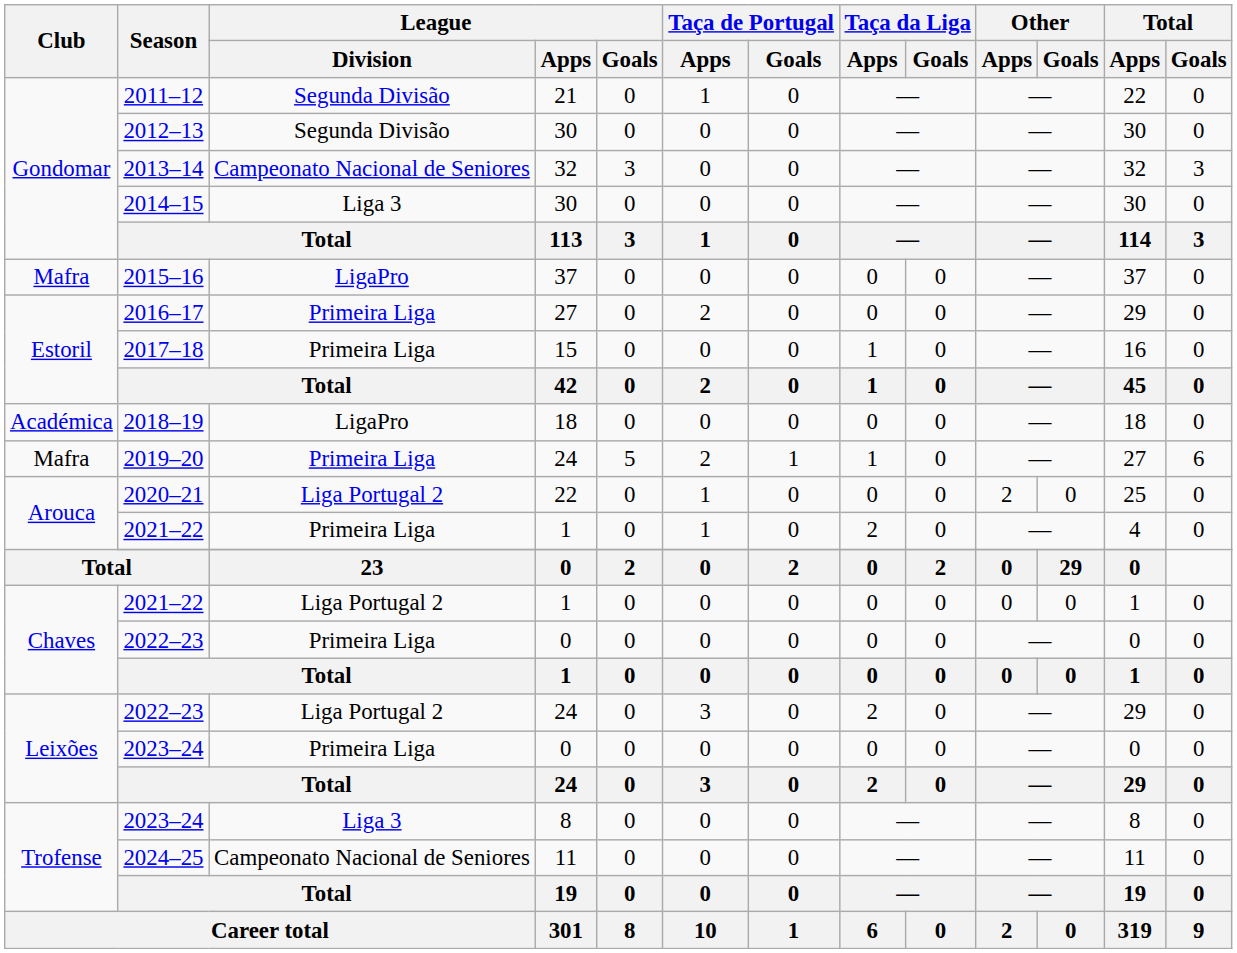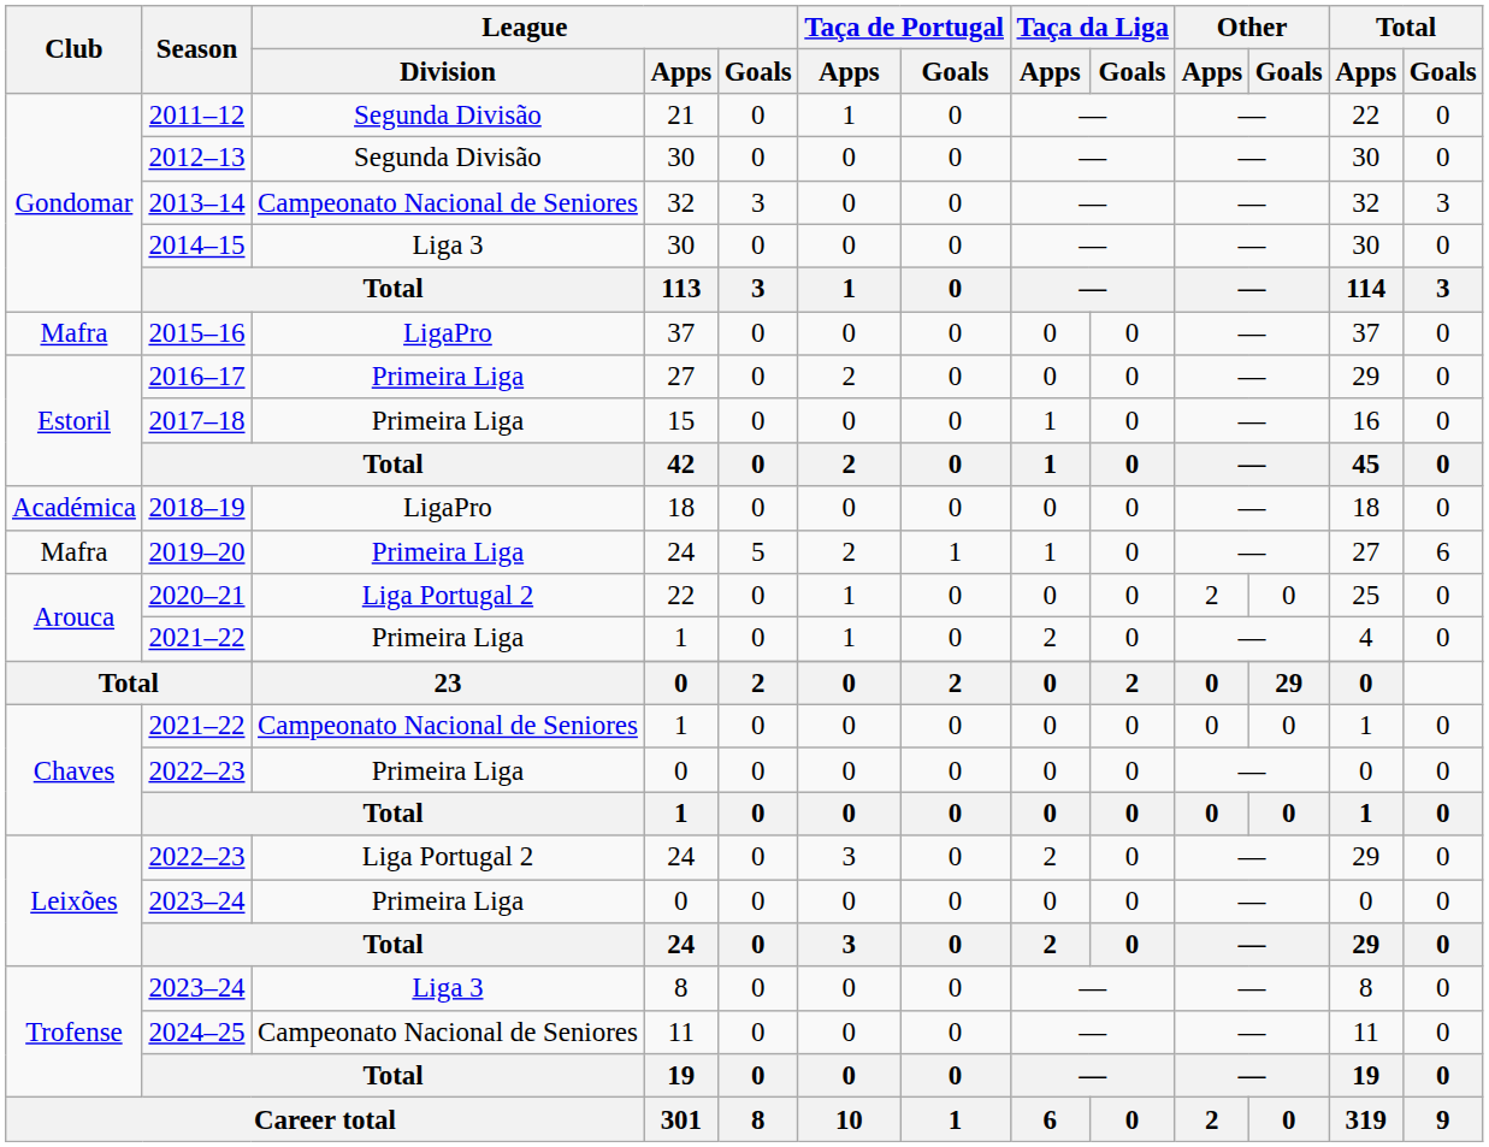Chaves / 2021–22 | League / Division: Liga Portugal 2 -> Campeonato Nacional de Seniores
